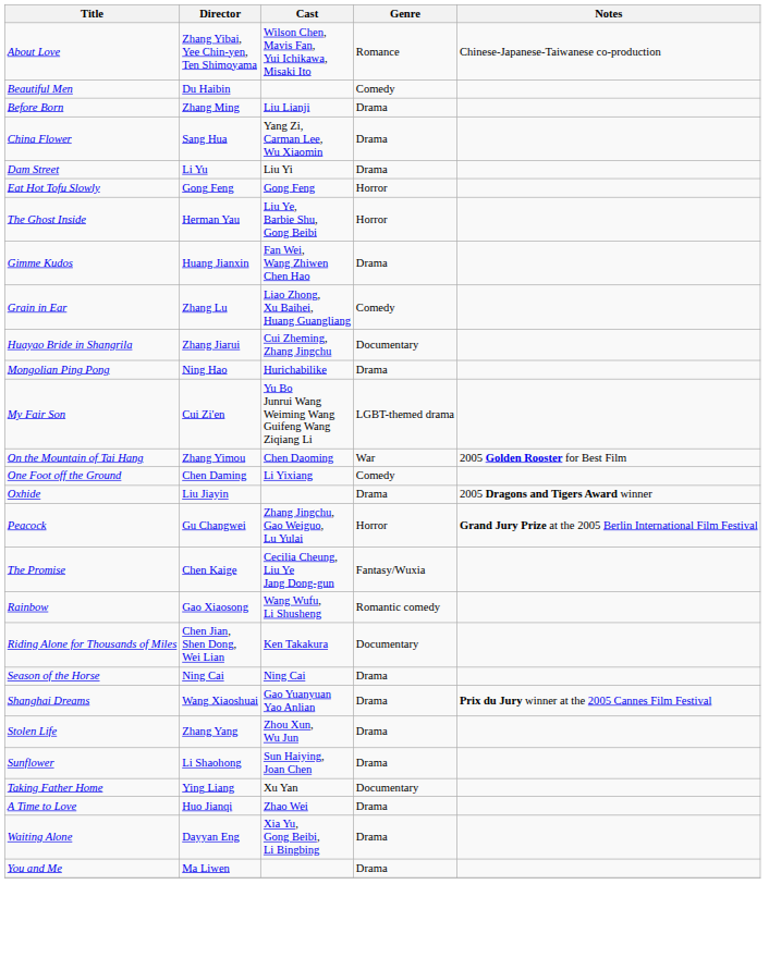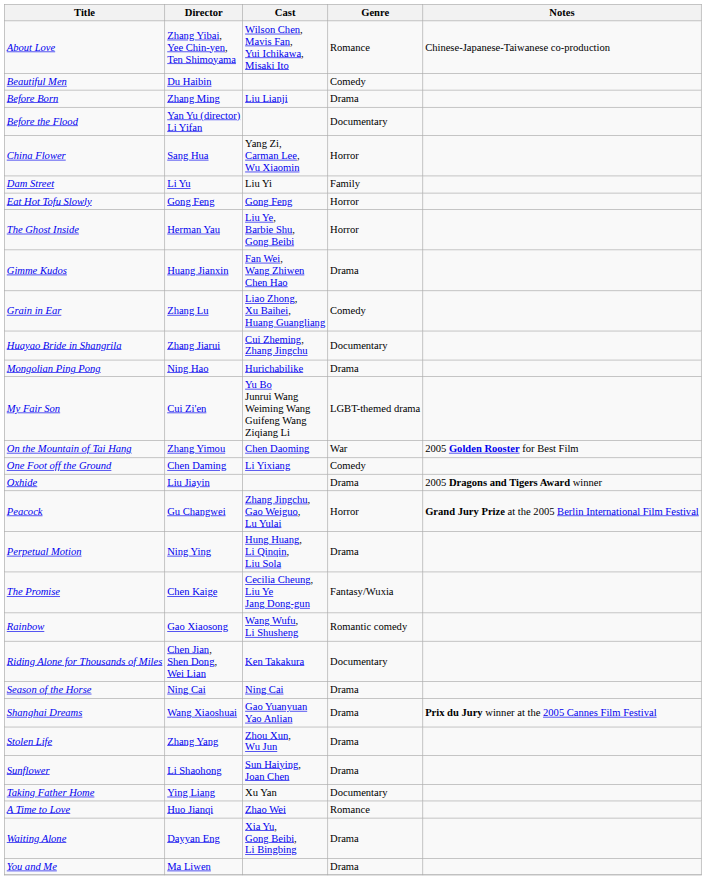+ row: Before the Flood | Yan Yu (director) Li Yifan | Documentary
China Flower | Genre: Drama -> Horror
Dam Street | Genre: Drama -> Family
+ row: Perpetual Motion | Ning Ying | Hung Huang, Li Qinqin, Liu Sola | Drama
A Time to Love | Genre: Drama -> Romance
